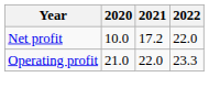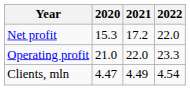Net profit | 2020: 10.0 -> 15.3
+ row: Clients, mln | 4.47 | 4.49 | 4.54
